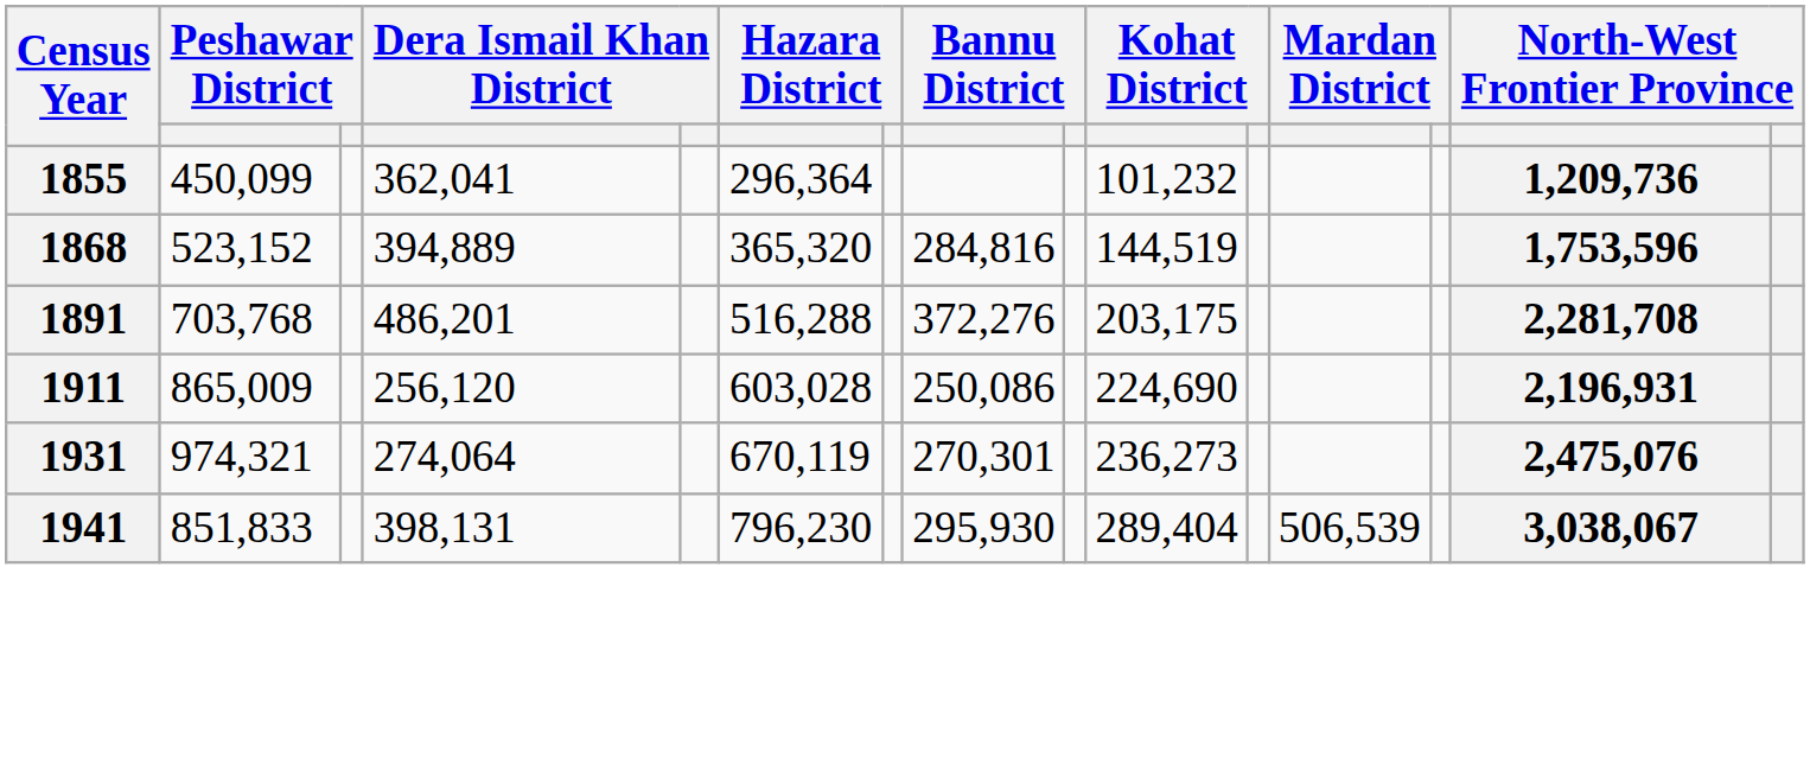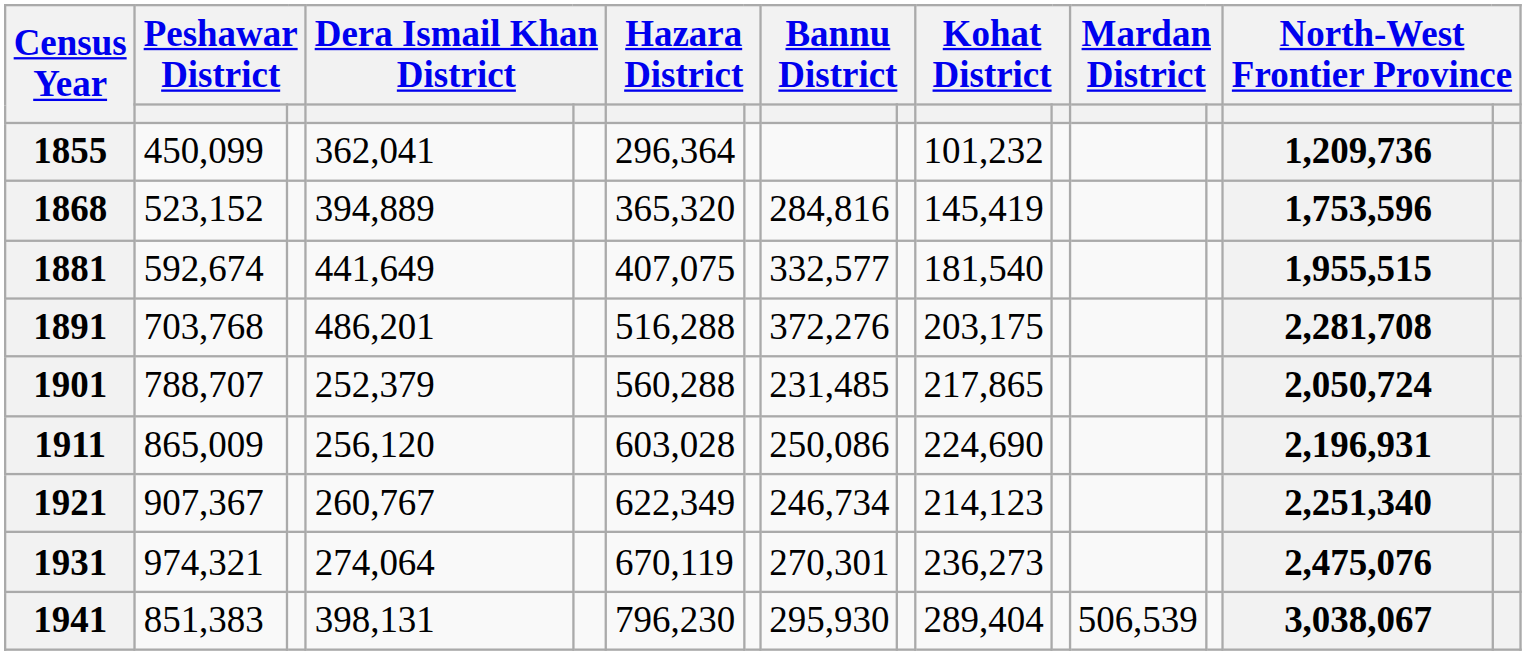1868 | column 10: 144,519 -> 145,419
+ row: 1881 | 592,674 | 441,649 | 407,075 | 332,577 | 181,540 | 1,955,515
+ row: 1901 | 788,707 | 252,379 | 560,288 | 231,485 | 217,865 | 2,050,724
+ row: 1921 | 907,367 | 260,767 | 622,349 | 246,734 | 214,123 | 2,251,340
1941 | column 2: 851,833 -> 851,383
